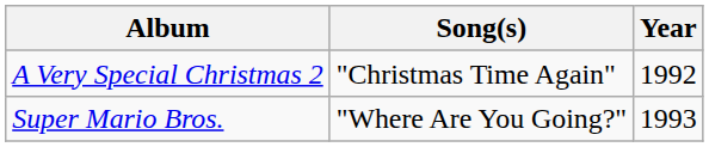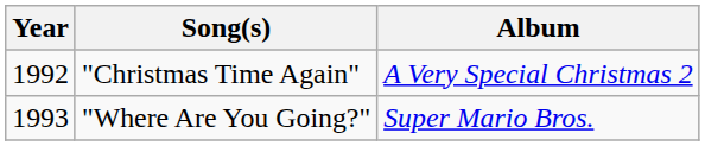columns swapped: Year <-> Album
